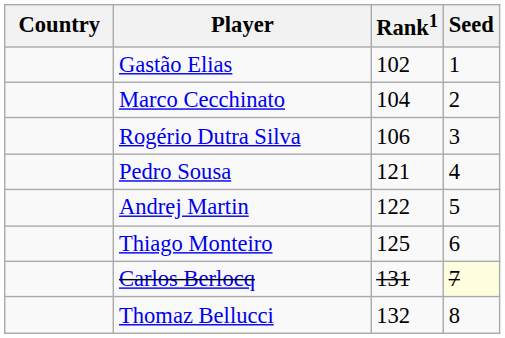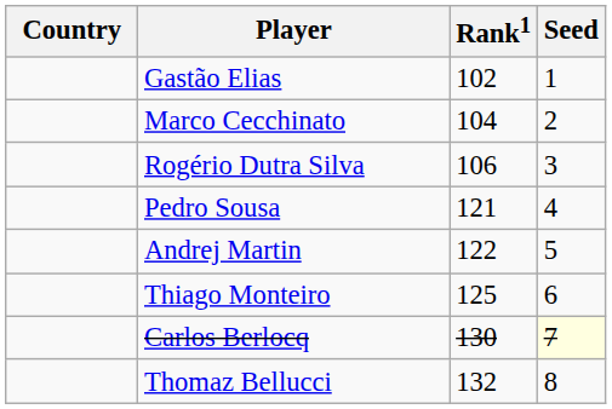Carlos Berlocq | Rank1: 131 -> 130
